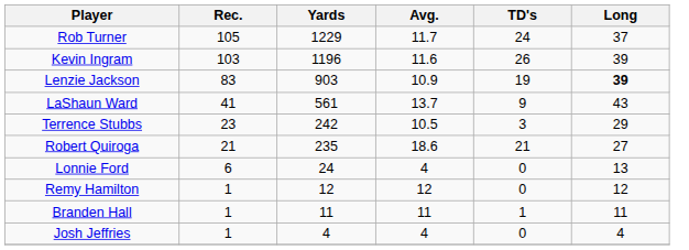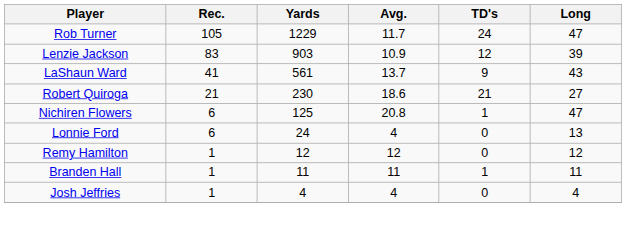Rob Turner | Long: 37 -> 47
- row: Kevin Ingram | 103 | 1196 | 11.6 | 26 | 39
Lenzie Jackson | TD's: 19 -> 12
Lenzie Jackson | Long: bold -> normal
- row: Terrence Stubbs | 23 | 242 | 10.5 | 3 | 29
Robert Quiroga | Yards: 235 -> 230
+ row: Nichiren Flowers | 6 | 125 | 20.8 | 1 | 47
